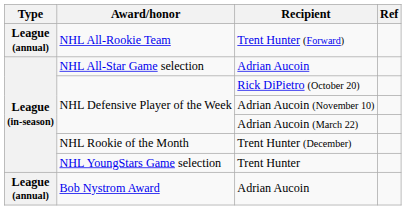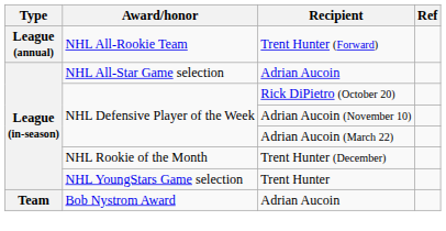Bob Nystrom Award / Adrian Aucoin | Type: League (annual) -> Team
